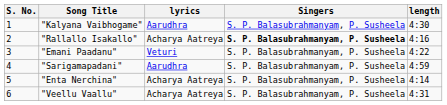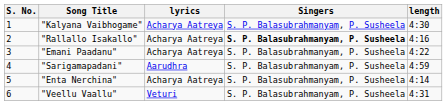"Kalyana Vaibhogame" | lyrics: Aarudhra -> Acharya Aatreya
"Emani Paadanu" | lyrics: Veturi -> Acharya Aatreya
"Veellu Vaallu" | lyrics: Acharya Aatreya -> Veturi
